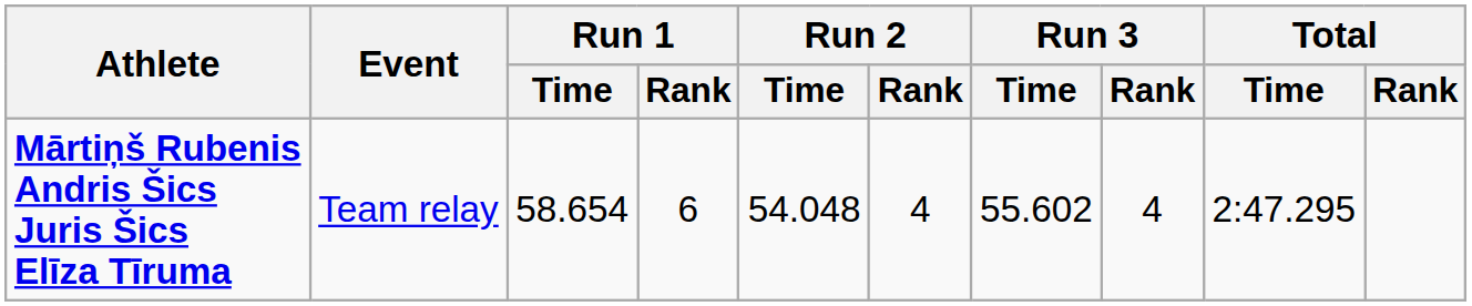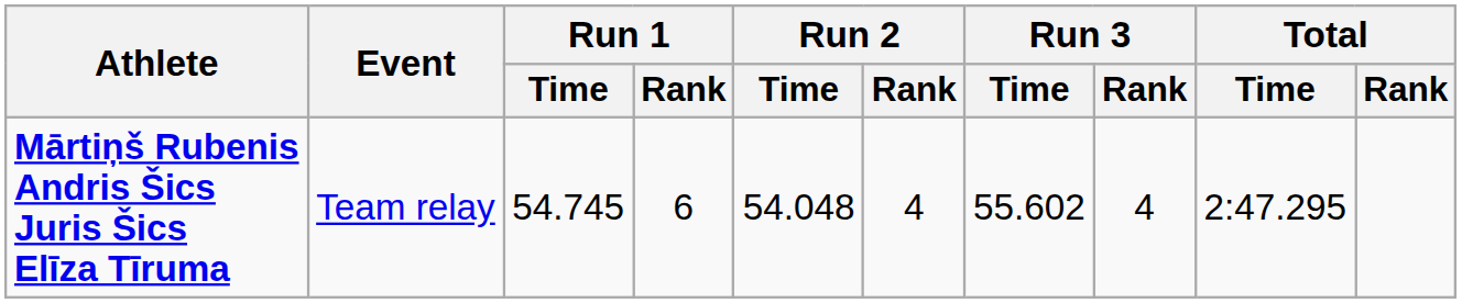Mārtiņš Rubenis Andris Šics Juris Šics Elīza Tīruma | Run 1 / Time: 58.654 -> 54.745
